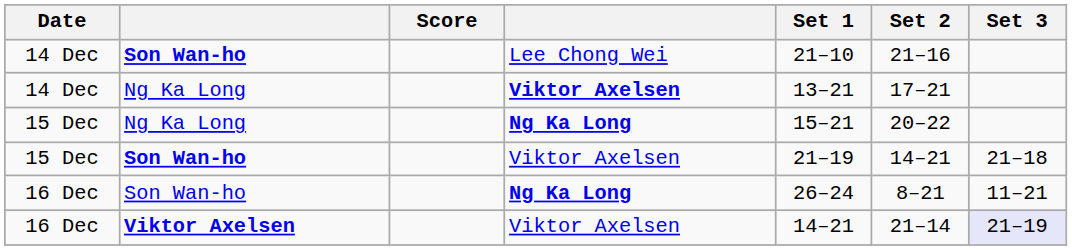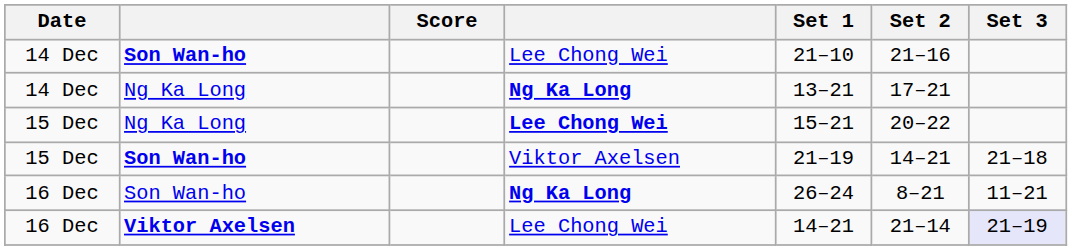14 Dec / Ng Ka Long | column 4: Viktor Axelsen -> Ng Ka Long
15 Dec / Ng Ka Long | column 4: Ng Ka Long -> Lee Chong Wei
16 Dec / Viktor Axelsen | column 4: Viktor Axelsen -> Lee Chong Wei
